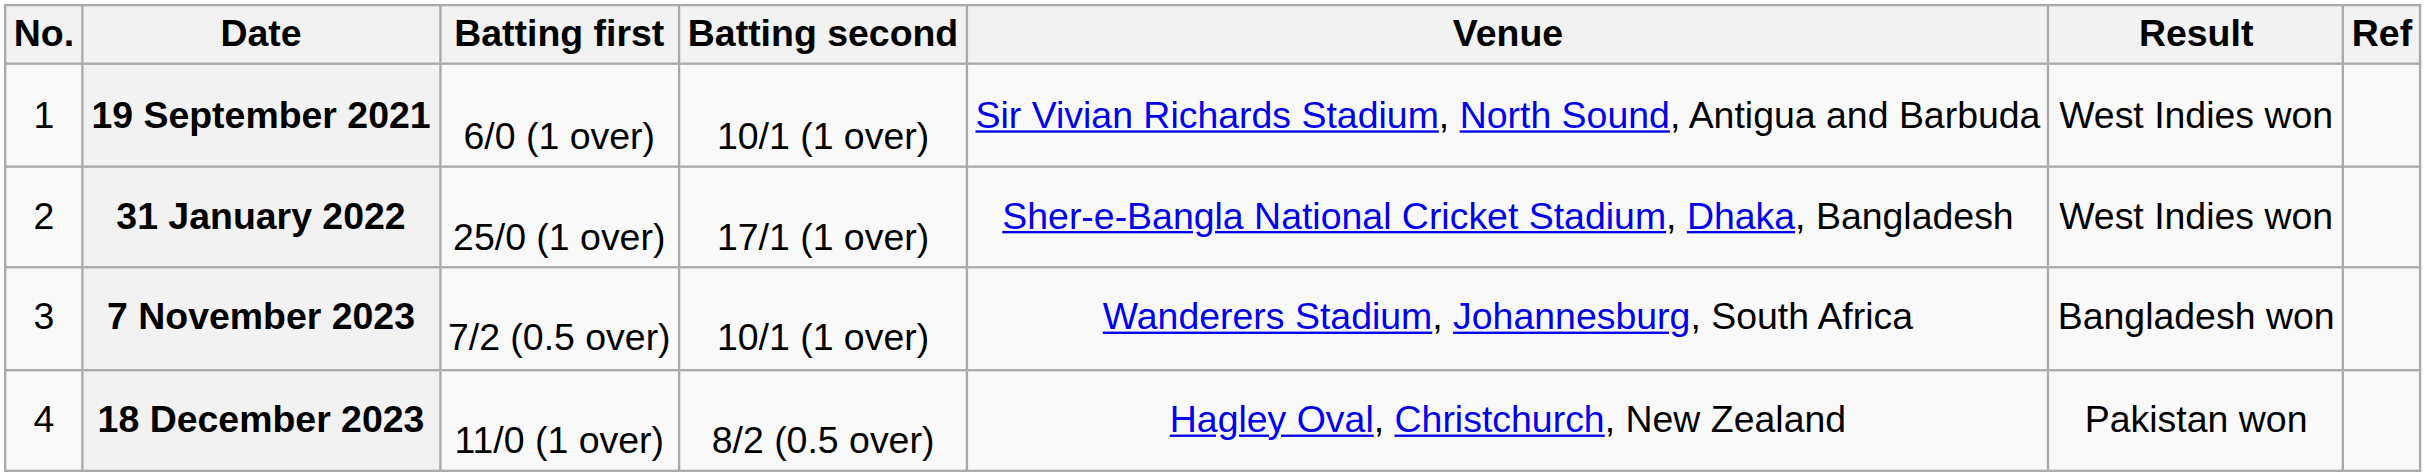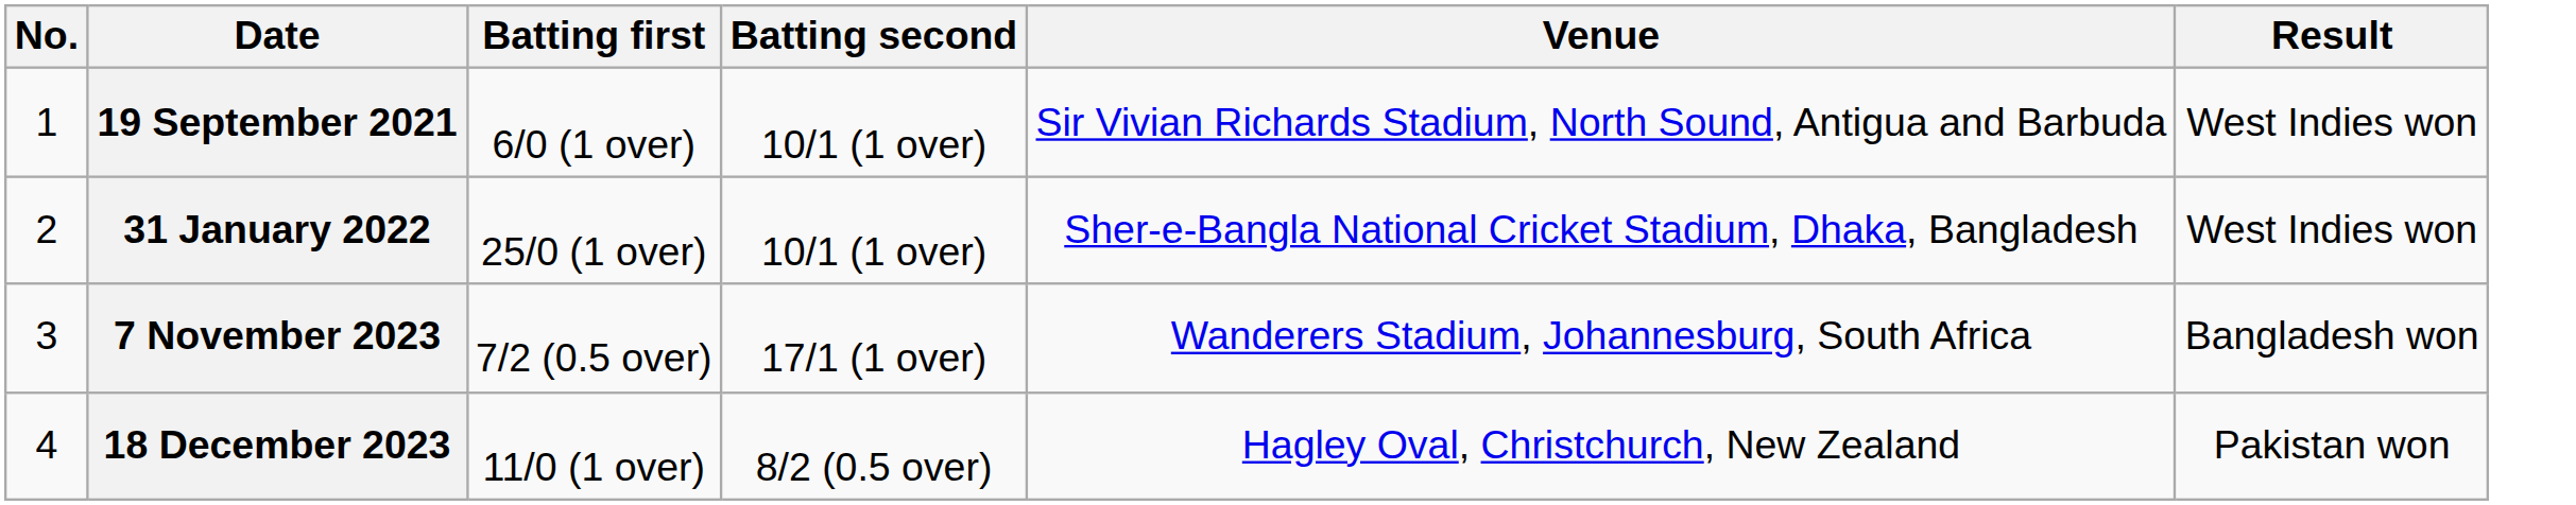- column: Ref
31 January 2022 | Batting second: 17/1 (1 over) -> 10/1 (1 over)
7 November 2023 | Batting second: 10/1 (1 over) -> 17/1 (1 over)
